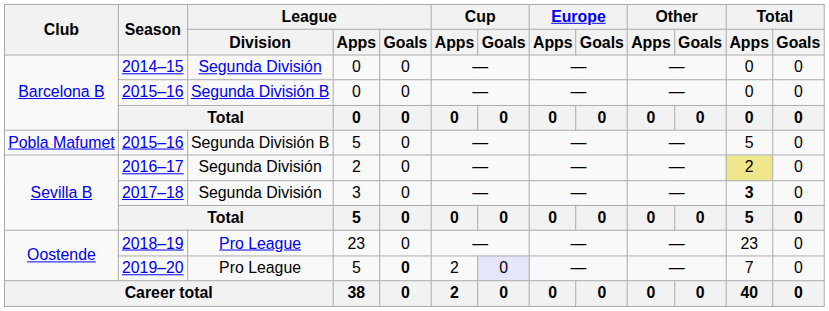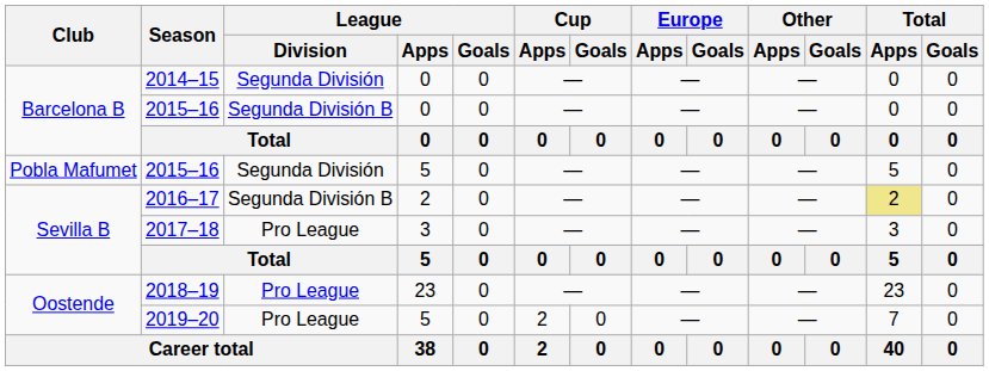2015–16 / 5 | League / Division: Segunda División B -> Segunda División
2016–17 | League / Division: Segunda División -> Segunda División B
2017–18 | League / Division: Segunda División -> Pro League
2017–18 | Total / Apps: bold -> normal
2019–20 | League / Goals: bold -> normal
2019–20 | Cup / Goals: lavender background -> no background
